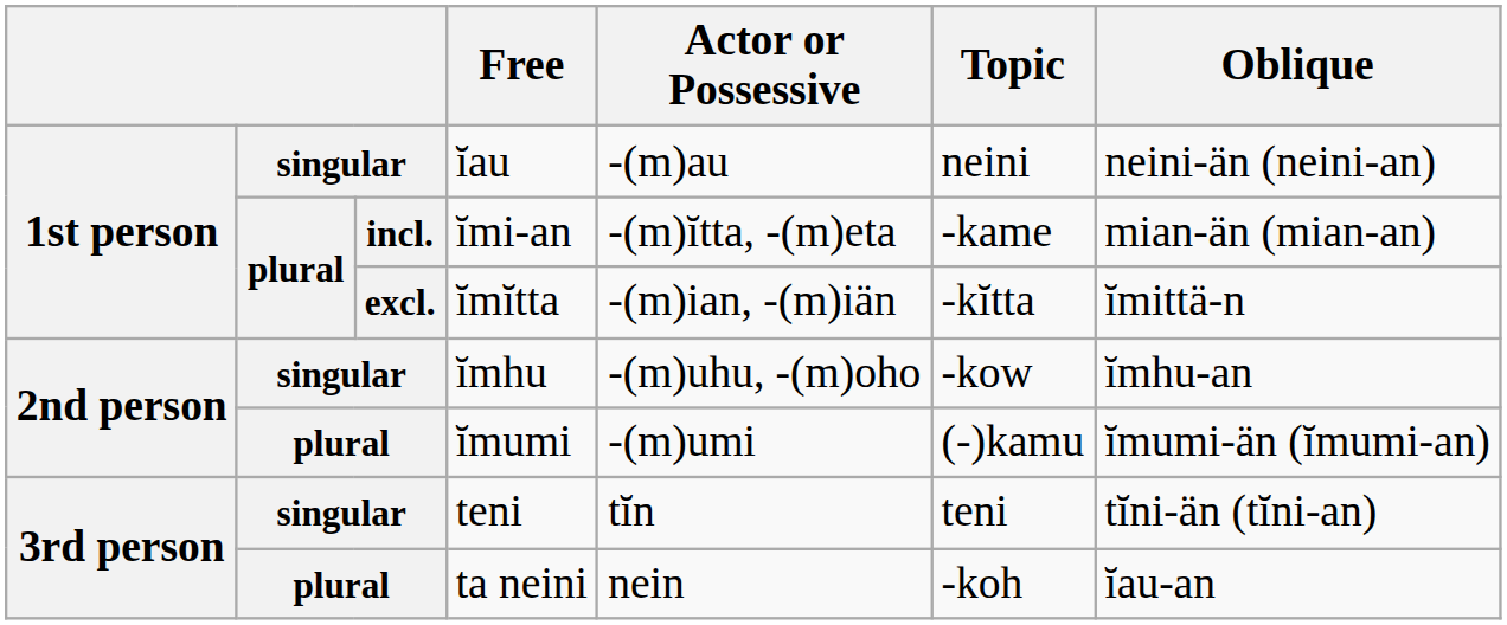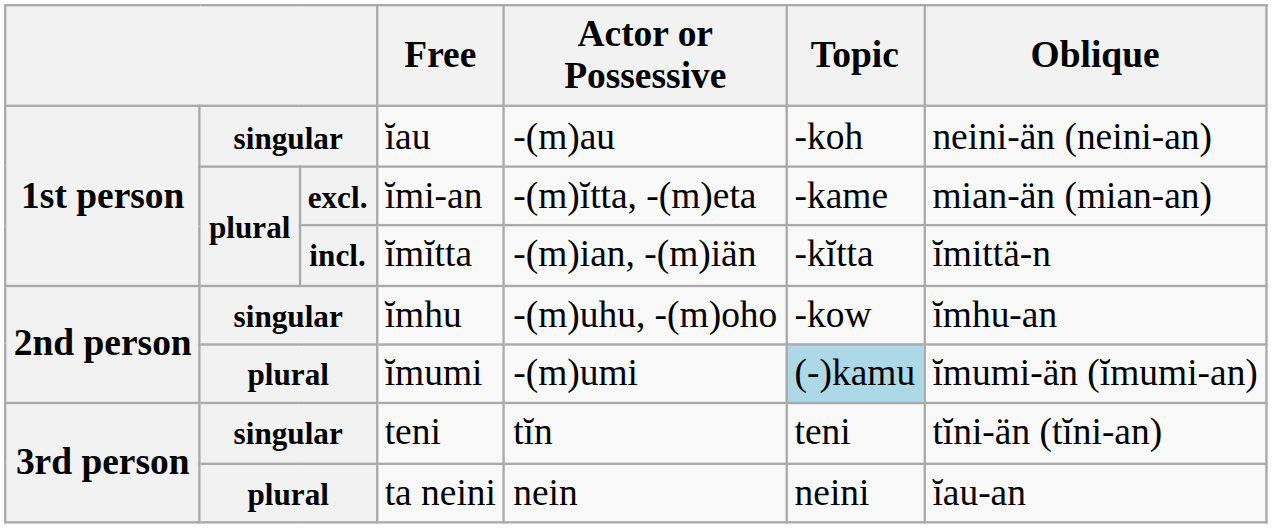ĭau | Topic: neini -> -koh
ĭmi-an | column 3: incl. -> excl.
ĭmĭtta | column 3: excl. -> incl.
ĭmumi | Topic: no background -> lightblue background
ta neini | Topic: -koh -> neini
